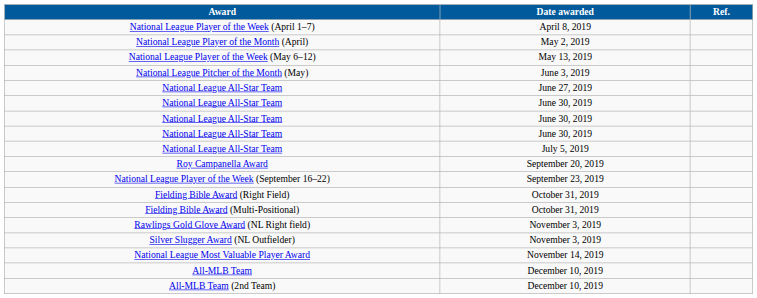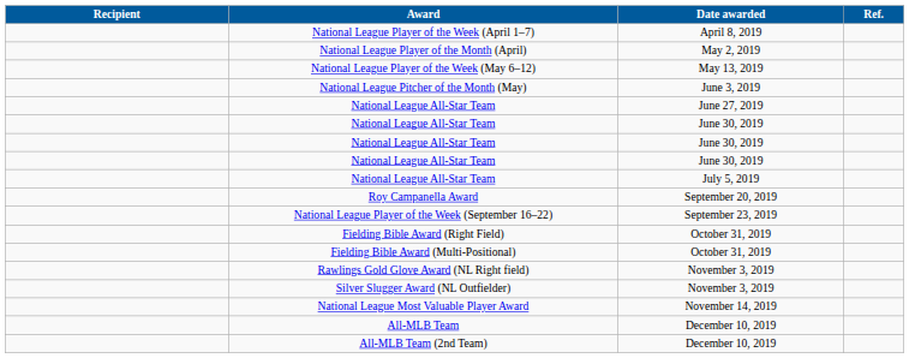+ column: Recipient
